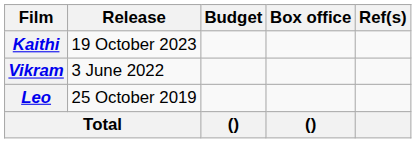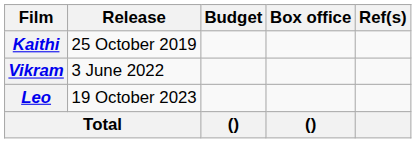Kaithi | Release: 19 October 2023 -> 25 October 2019
Leo | Release: 25 October 2019 -> 19 October 2023
